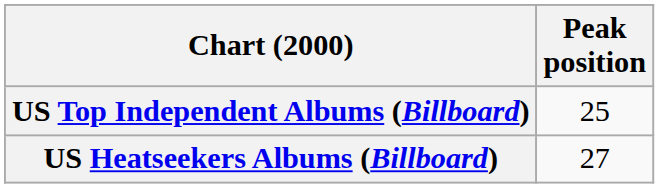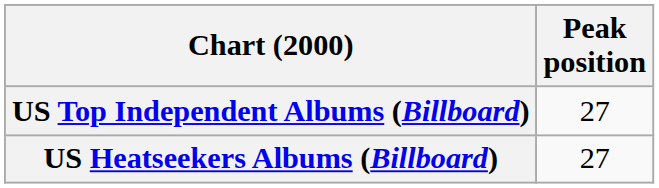US Top Independent Albums (Billboard) | Peak position: 25 -> 27
